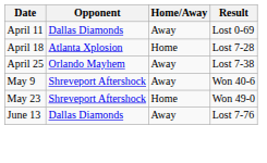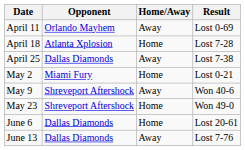April 11 | Opponent: Dallas Diamonds -> Orlando Mayhem
April 25 | Opponent: Orlando Mayhem -> Dallas Diamonds
+ row: May 2 | Miami Fury | Home | Lost 0-21
+ row: June 6 | Dallas Diamonds | Home | Lost 20-61
